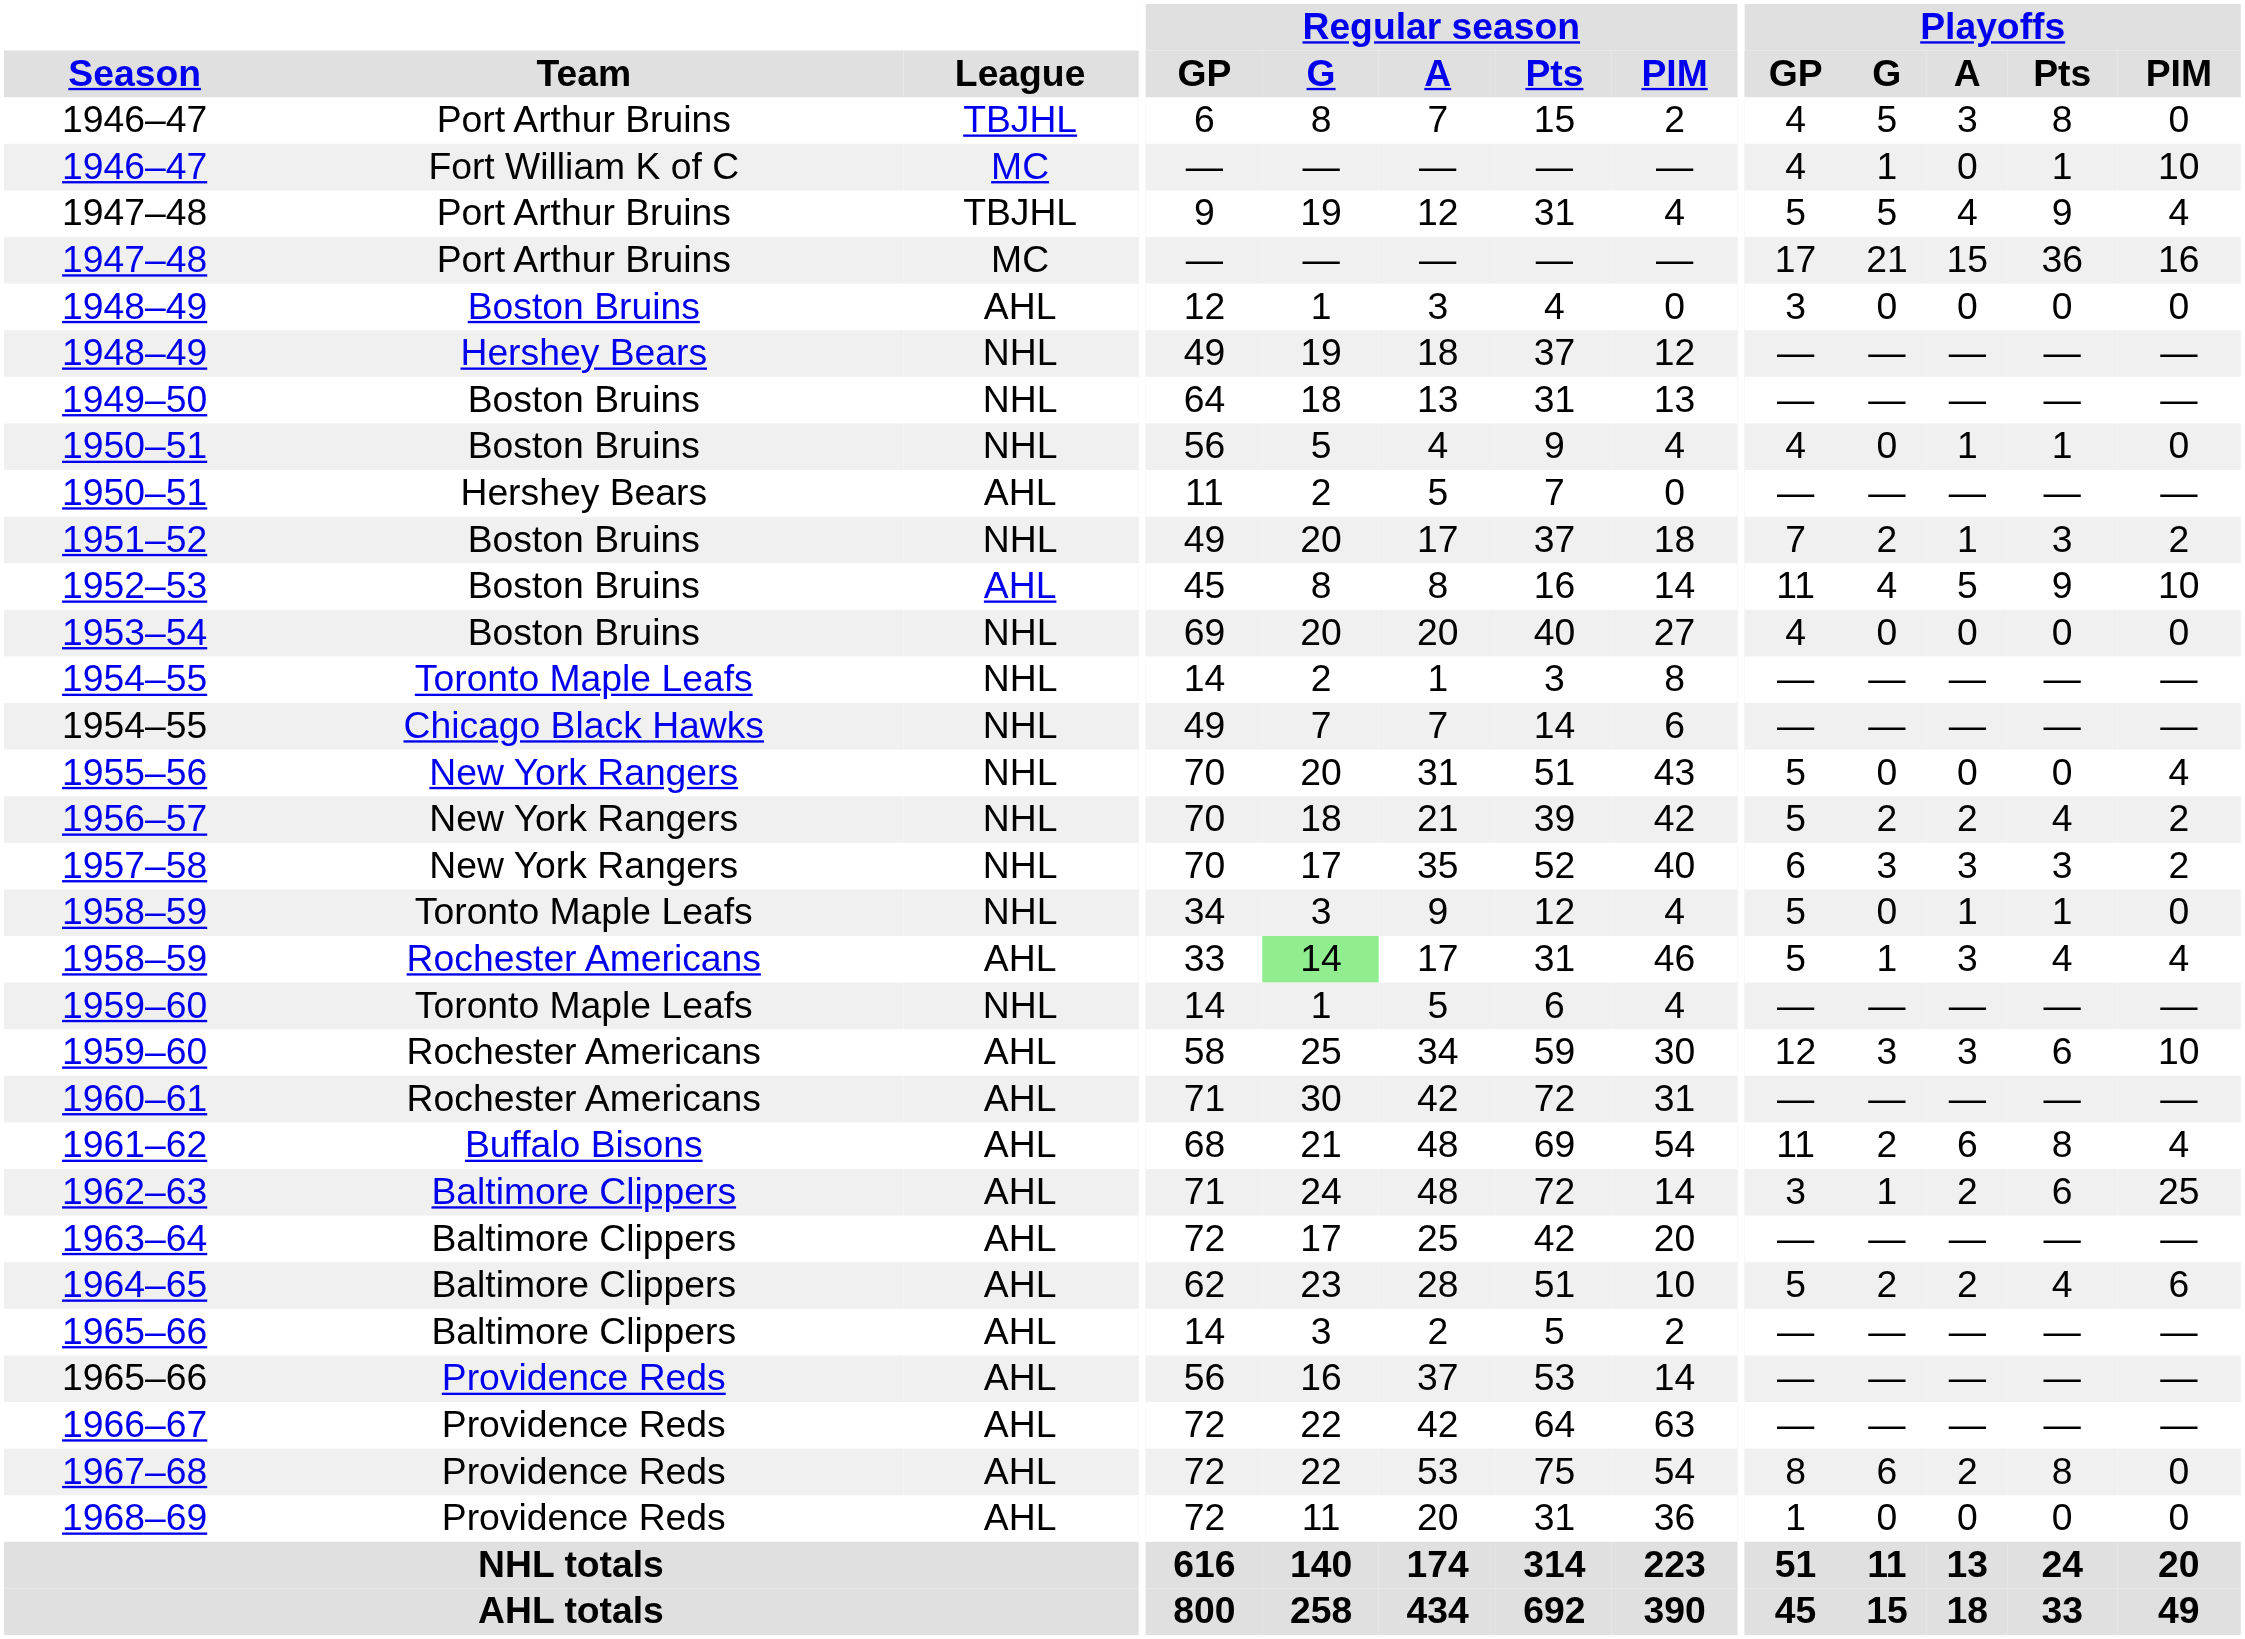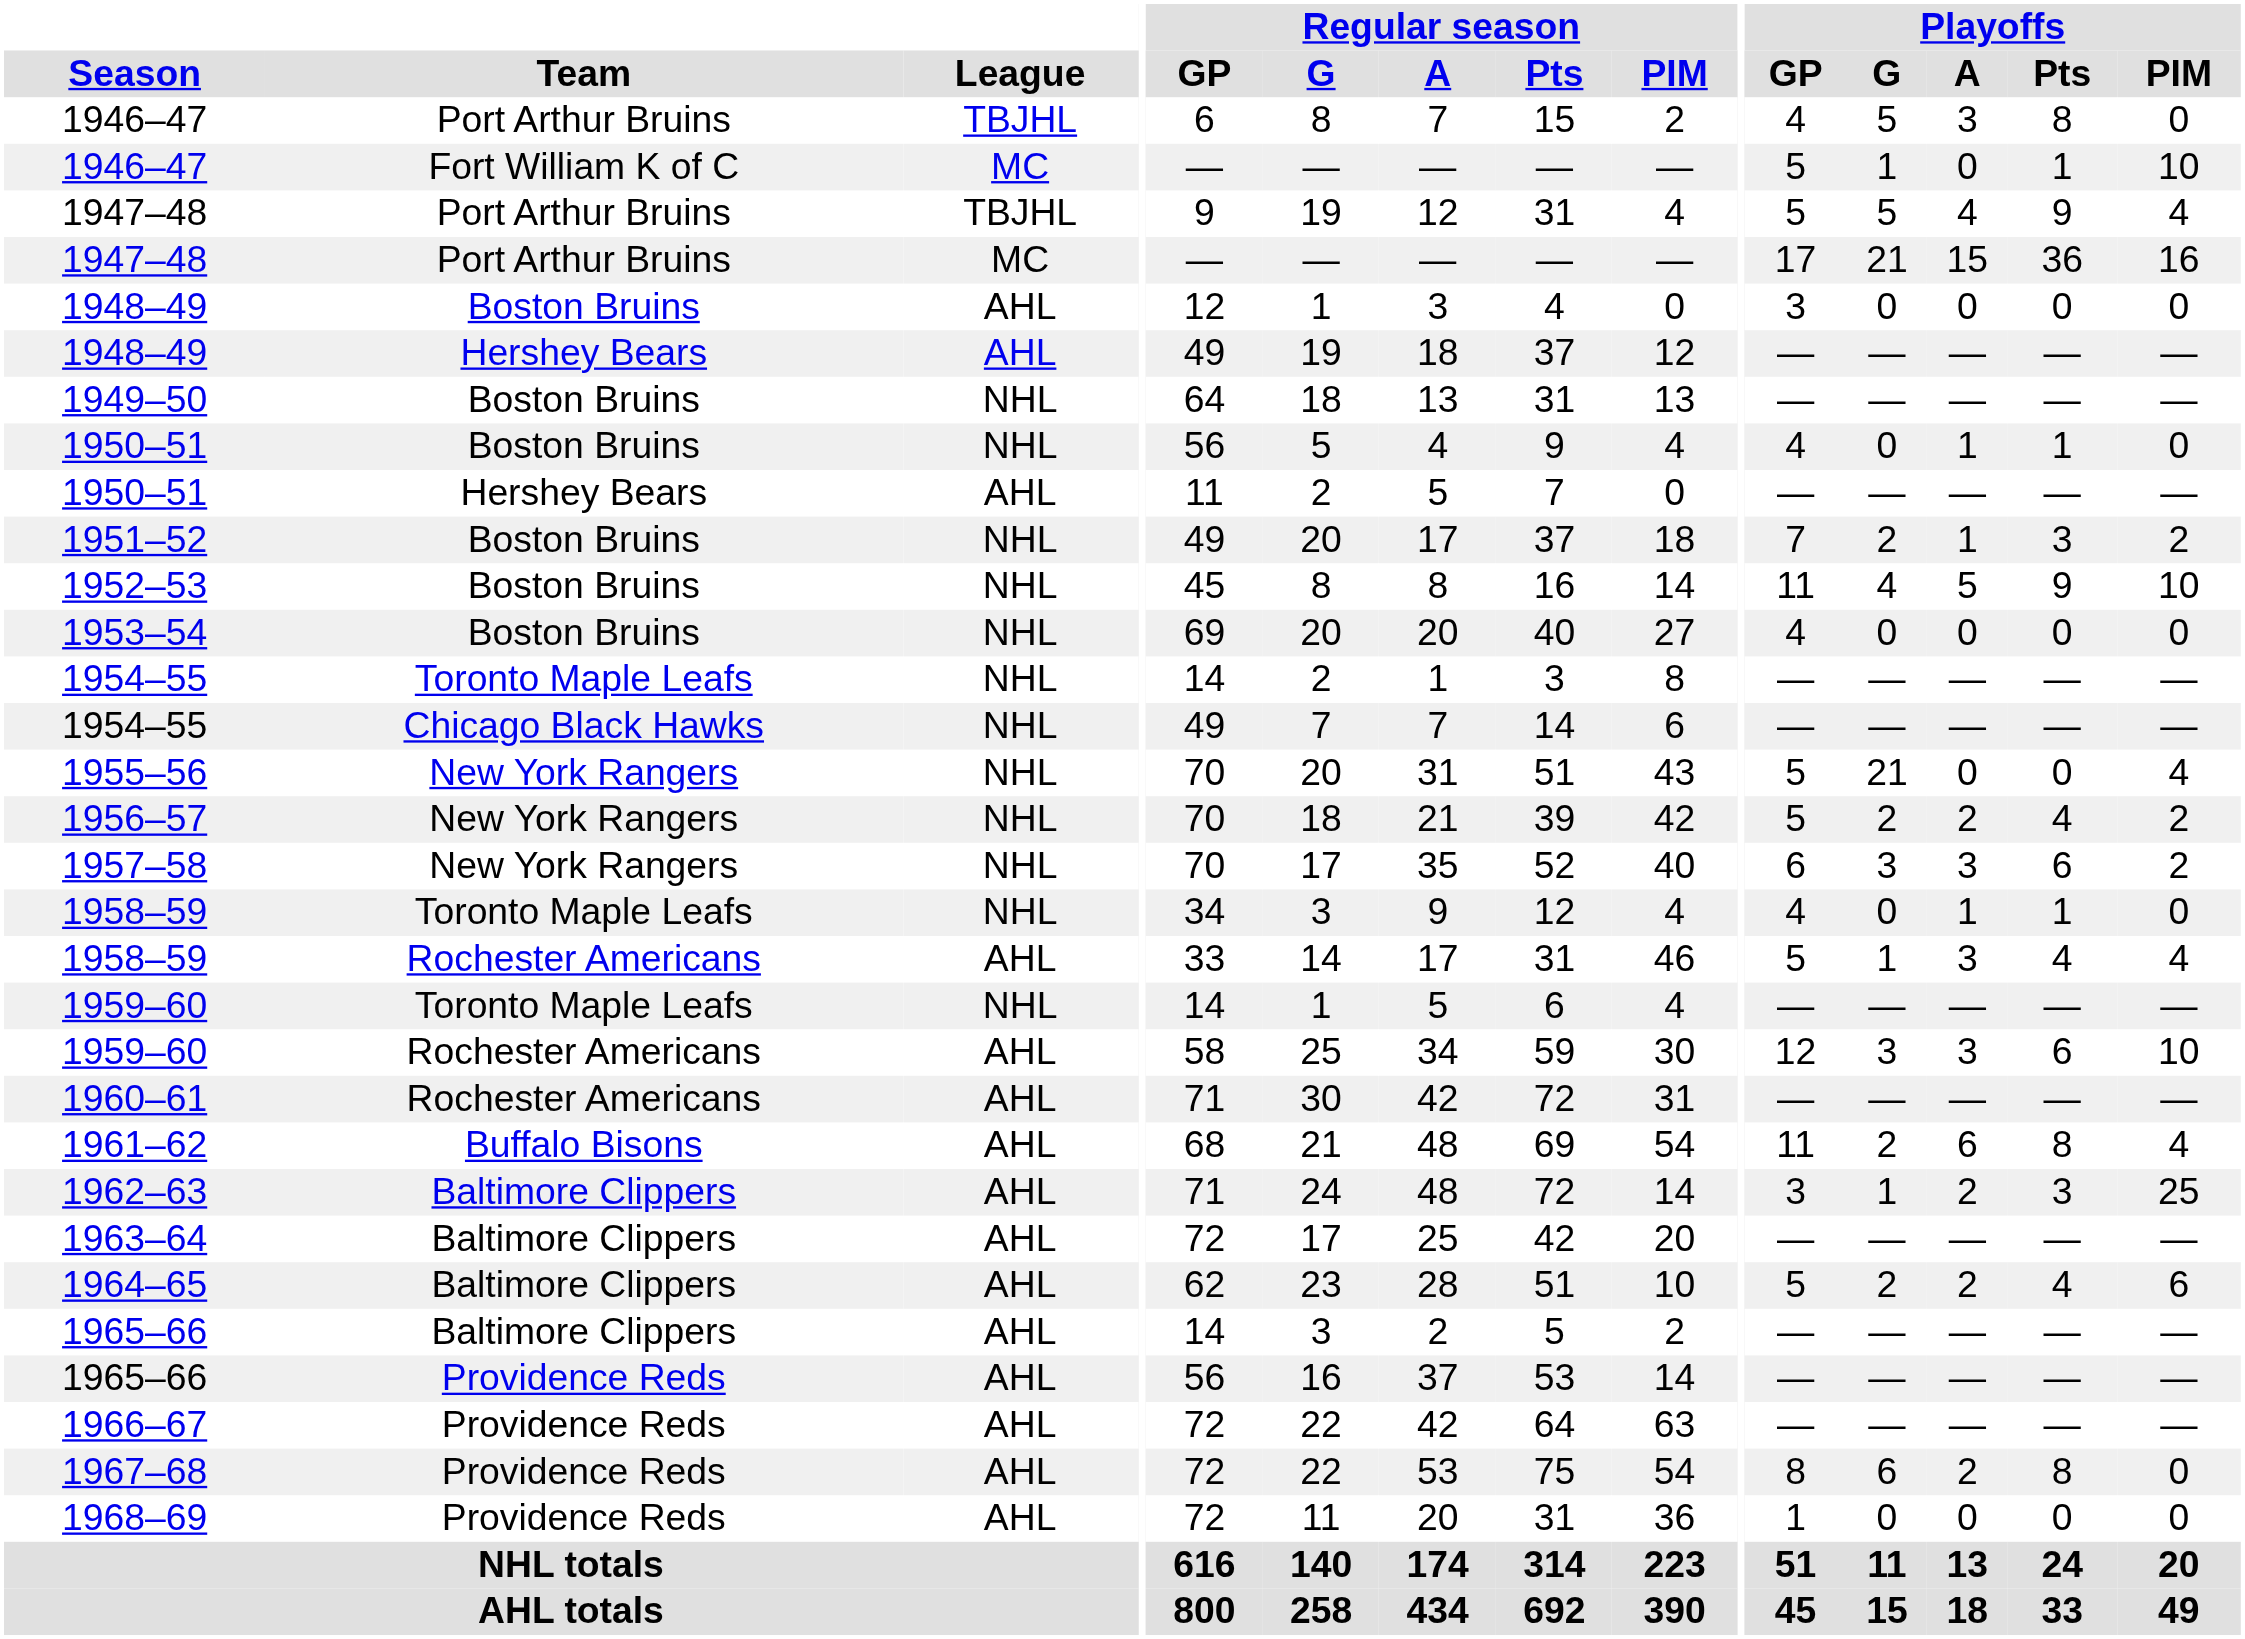1946–47 / Fort William K of C | Playoffs / GP: 4 -> 5
1948–49 / Hershey Bears | League: NHL -> AHL
1952–53 | League: AHL -> NHL
1955–56 | Playoffs / G: 0 -> 21
1957–58 | Playoffs / Pts: 3 -> 6
1958–59 / Toronto Maple Leafs | Playoffs / GP: 5 -> 4
1958–59 / Rochester Americans | Regular season / G: lightgreen background -> no background
1962–63 | Playoffs / Pts: 6 -> 3
